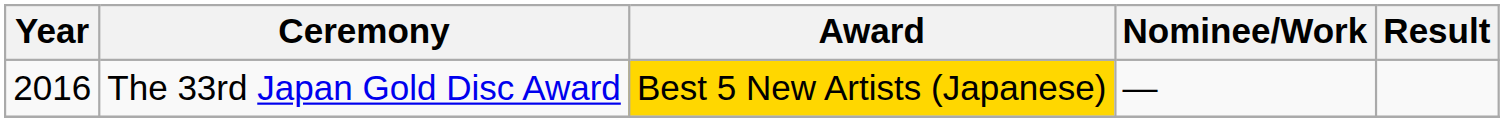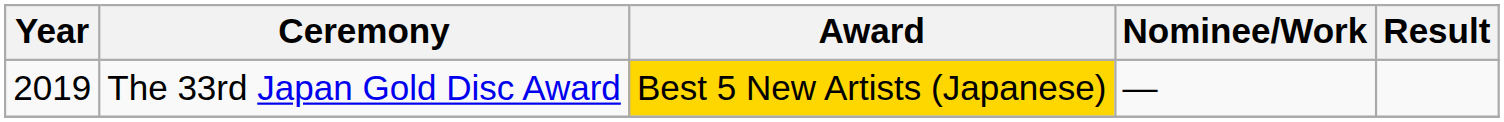The 33rd Japan Gold Disc Award | Year: 2016 -> 2019
